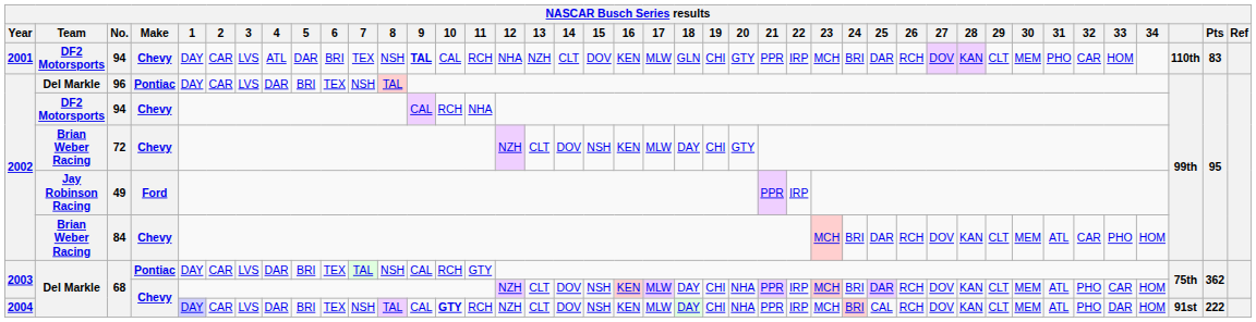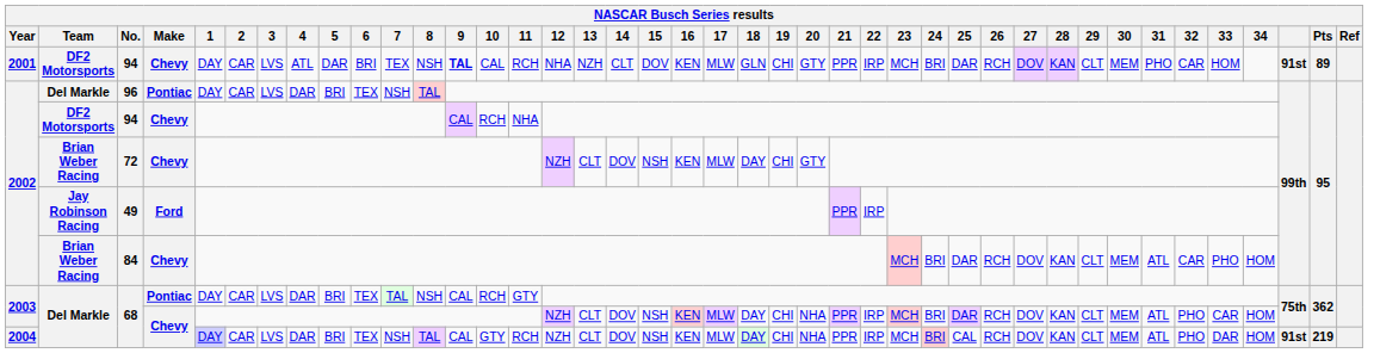2001 / 94 | column 39: 110th -> 91st
2001 / 94 | Pts: 83 -> 89
2004 / 68 | 10: bold -> normal
2004 / 68 | Pts: 222 -> 219
